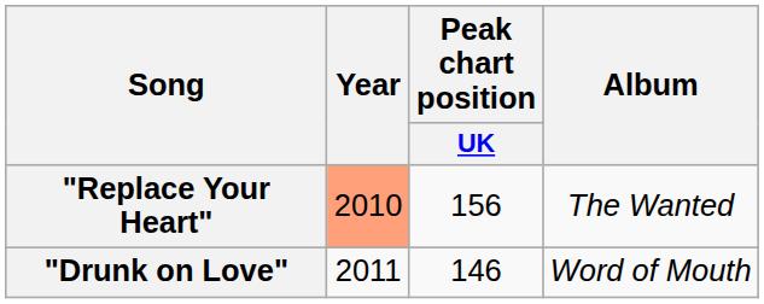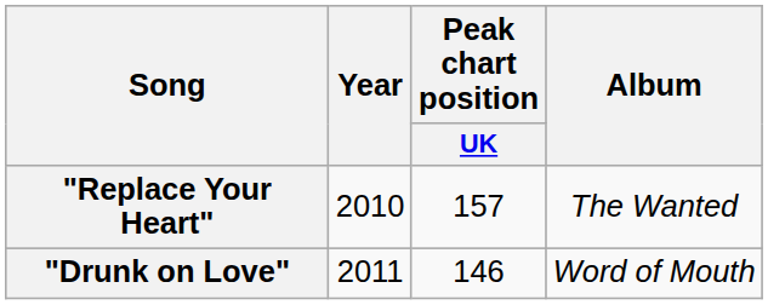"Replace Your Heart" | Year: lightsalmon background -> no background
"Replace Your Heart" | Peak chart position / UK: 156 -> 157
